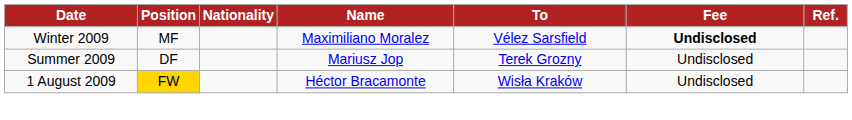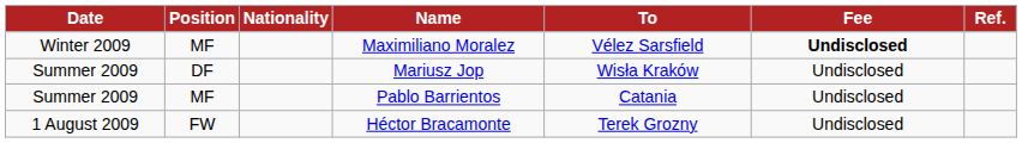Mariusz Jop | To: Terek Grozny -> Wisła Kraków
+ row: Summer 2009 | MF | Pablo Barrientos | Catania | Undisclosed
Héctor Bracamonte | Position: gold background -> no background
Héctor Bracamonte | To: Wisła Kraków -> Terek Grozny
